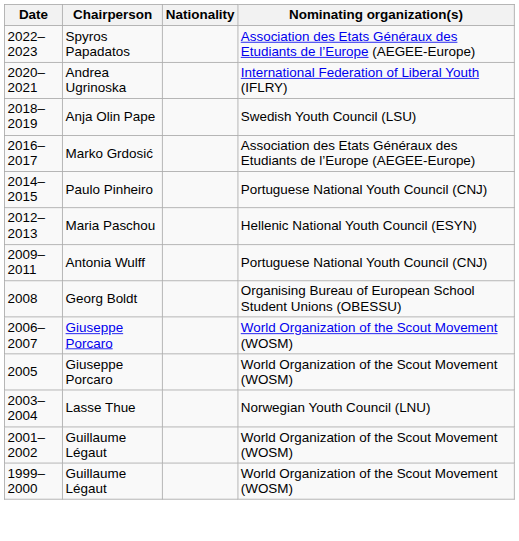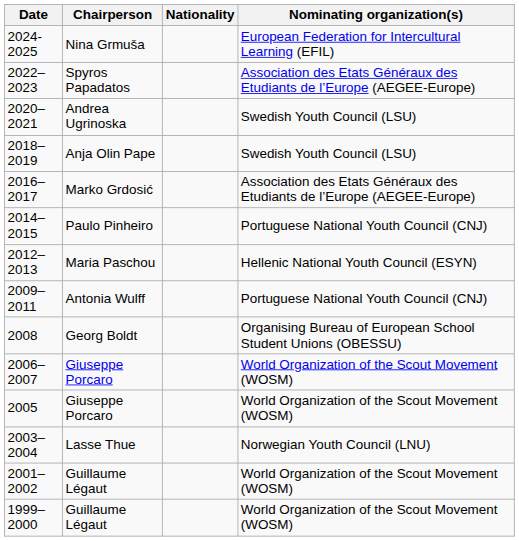+ row: 2024-2025 | Nina Grmuša | European Federation for Intercultural Learning (EFIL)
2020–2021 | Nominating organization(s): International Federation of Liberal Youth (IFLRY) -> Swedish Youth Council (LSU)
